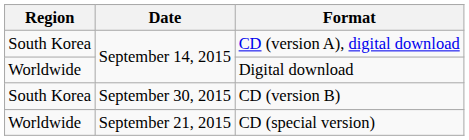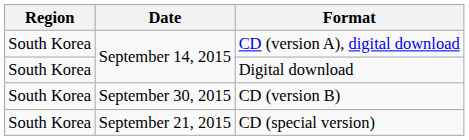Digital download | Region: Worldwide -> South Korea
CD (special version) | Region: Worldwide -> South Korea
